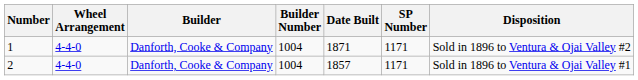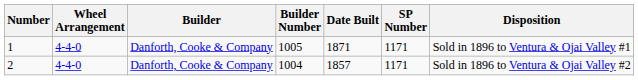1 | Builder Number: 1004 -> 1005
1 | Disposition: Sold in 1896 to Ventura & Ojai Valley #2 -> Sold in 1896 to Ventura & Ojai Valley #1
2 | Disposition: Sold in 1896 to Ventura & Ojai Valley #1 -> Sold in 1896 to Ventura & Ojai Valley #2
